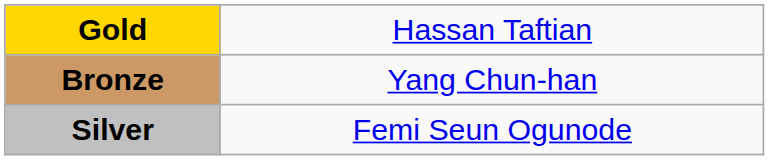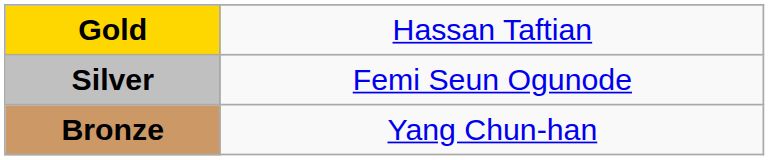rows swapped: Silver <-> Bronze
